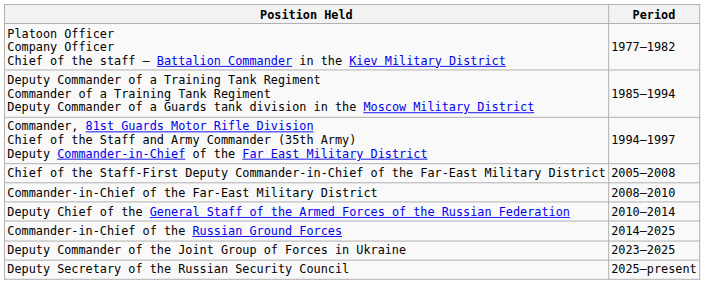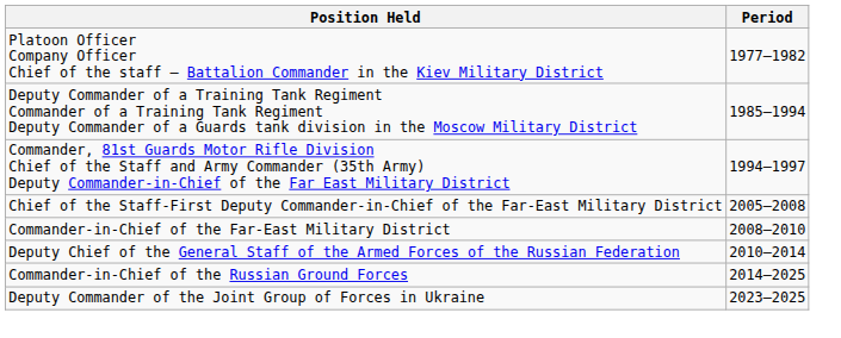- row: Deputy Secretary of the Russian Security Council | 2025–present
